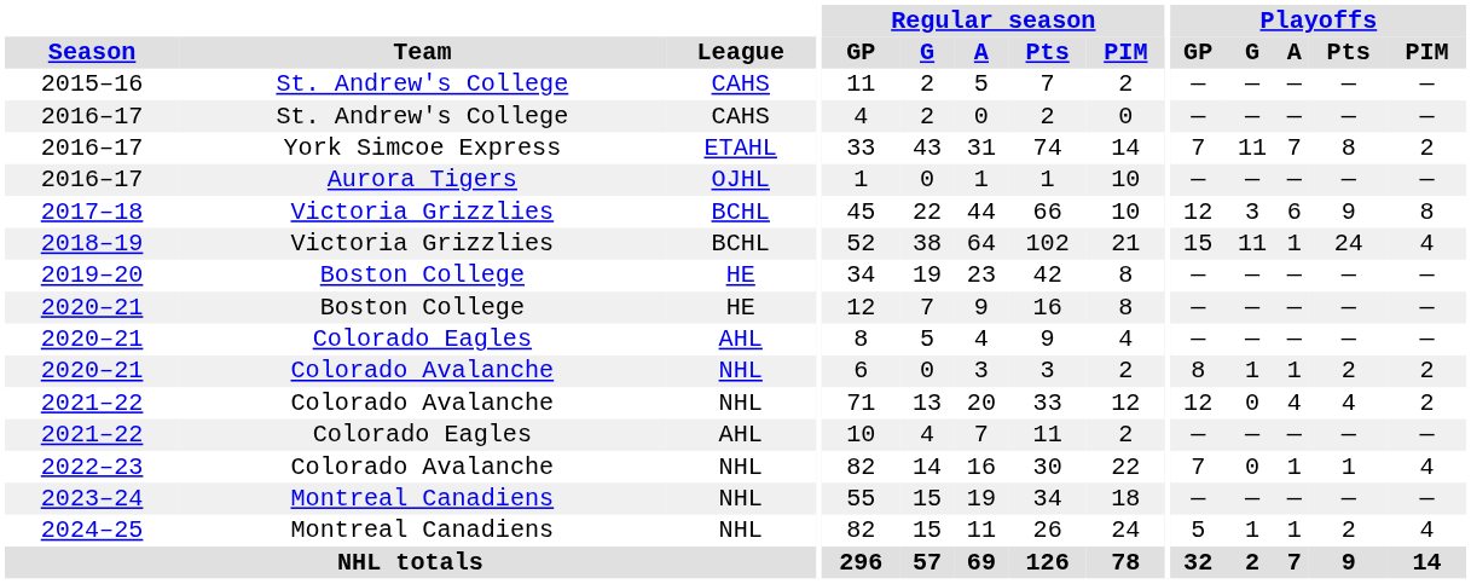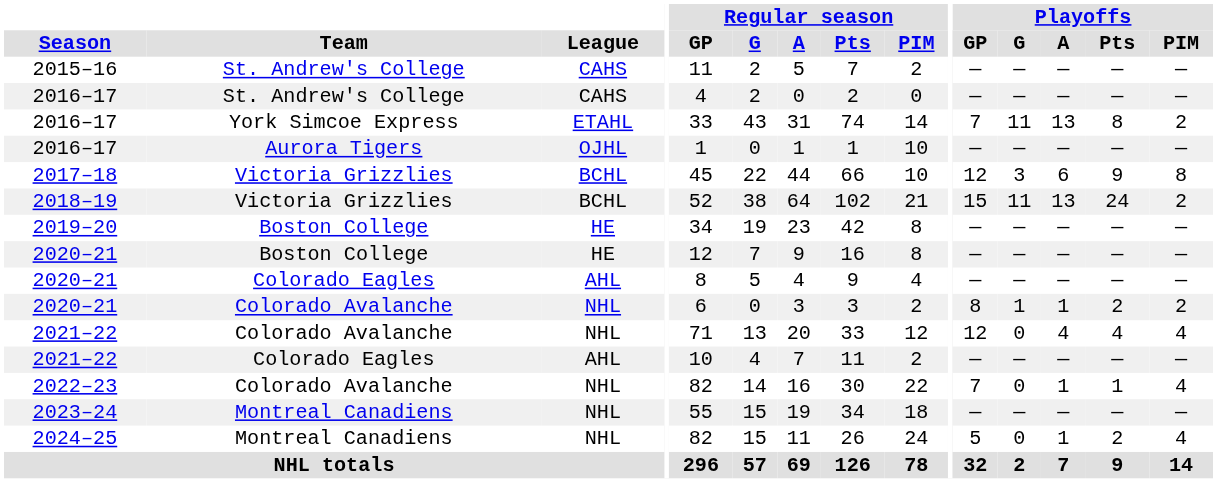2016–17 / York Simcoe Express | Playoffs / A: 7 -> 13
2018–19 | Playoffs / A: 1 -> 13
2018–19 | Playoffs / PIM: 4 -> 2
2021–22 / Colorado Avalanche | Playoffs / PIM: 2 -> 4
2024–25 | Playoffs / G: 1 -> 0
